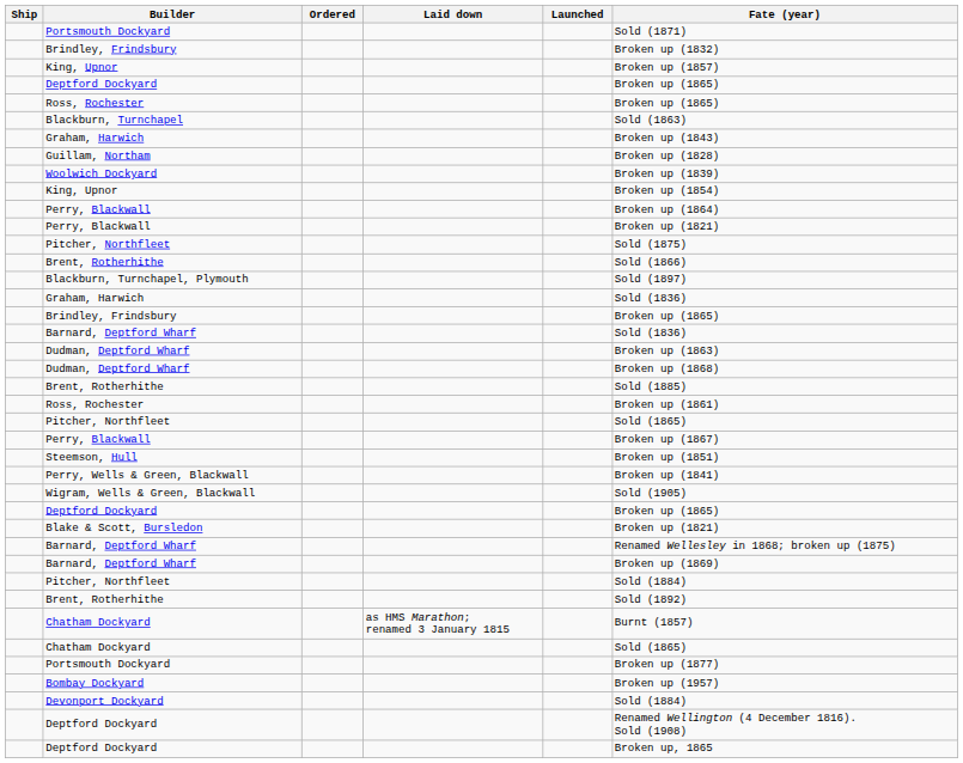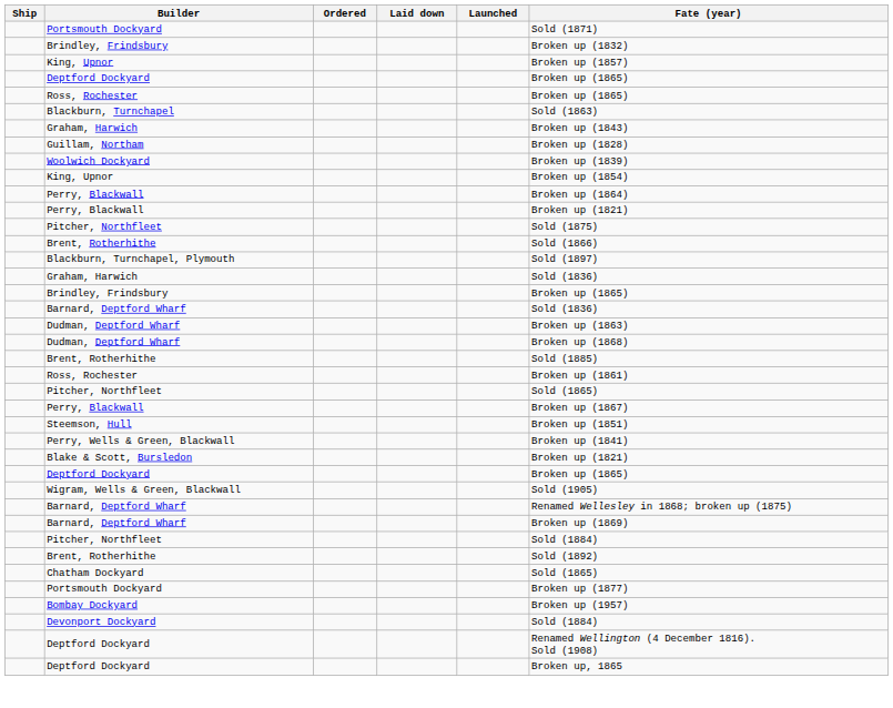rows swapped: Blake & Scott, Bursledon <-> Wigram, Wells & Green, Blackwall
- row: Chatham Dockyard | as HMS Marathon; renamed 3 January 1815 | Burnt (1857)
